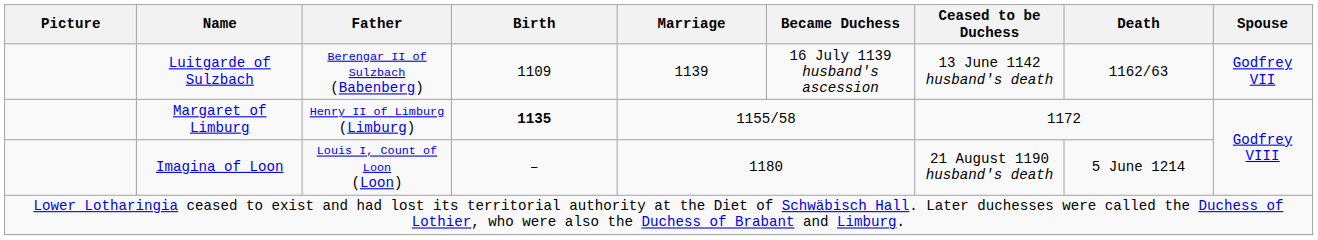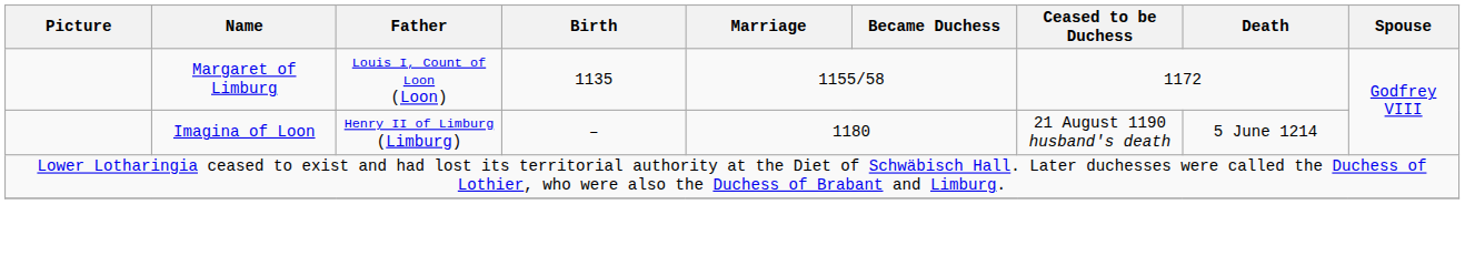- row: Luitgarde of Sulzbach | Berengar II of Sulzbach (Babenberg) | 1109 | 1139 | 16 July 1139 husband's ascession | 13 June 1142 husband's death | 1162/63 | Godfrey VII
Margaret of Limburg | Father: Henry II of Limburg (Limburg) -> Louis I, Count of Loon (Loon)
Margaret of Limburg | Birth: bold -> normal
Imagina of Loon | Father: Louis I, Count of Loon (Loon) -> Henry II of Limburg (Limburg)
